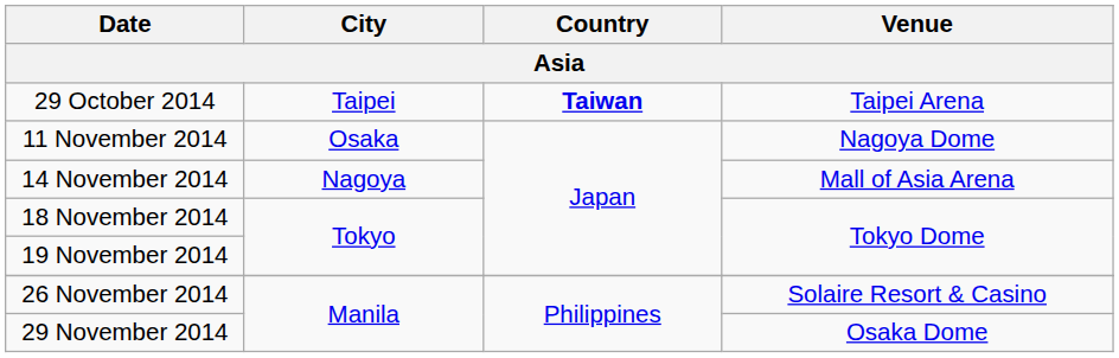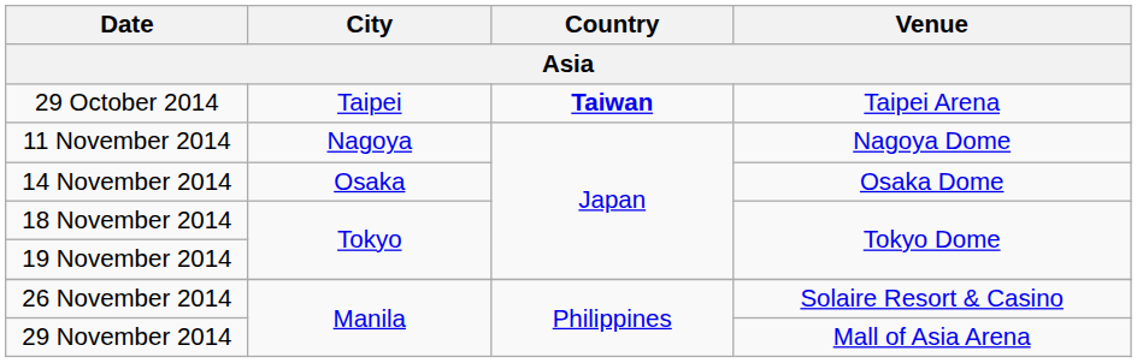11 November 2014 | City: Osaka -> Nagoya
14 November 2014 | City: Nagoya -> Osaka
14 November 2014 | Venue: Mall of Asia Arena -> Osaka Dome
29 November 2014 | Venue: Osaka Dome -> Mall of Asia Arena
